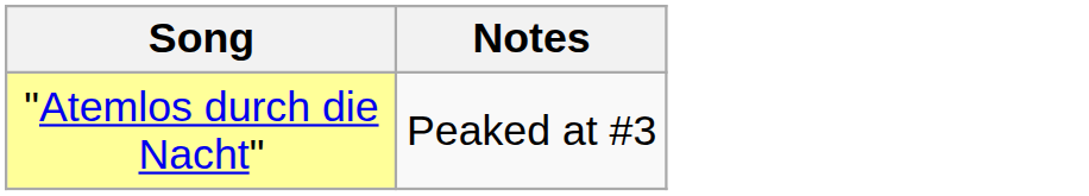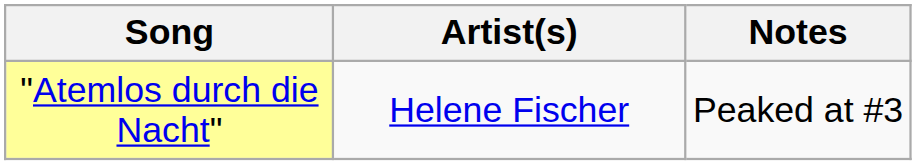+ column: Artist(s) | Helene Fischer
